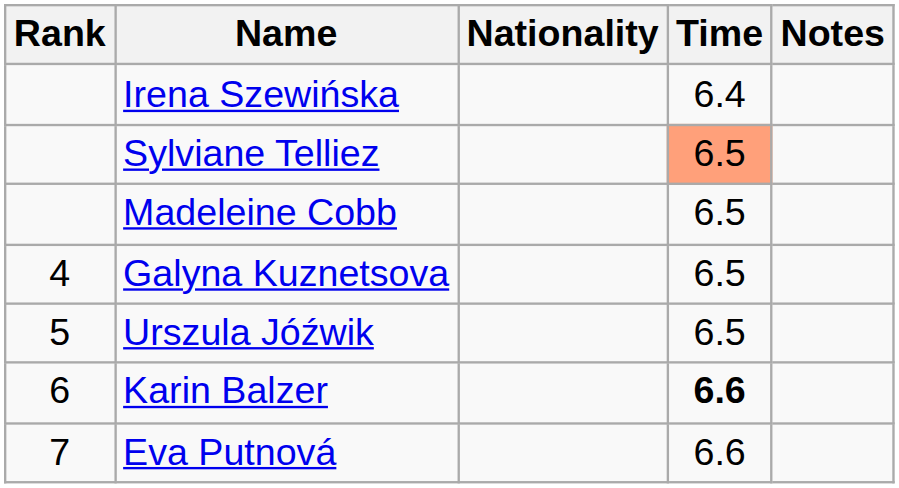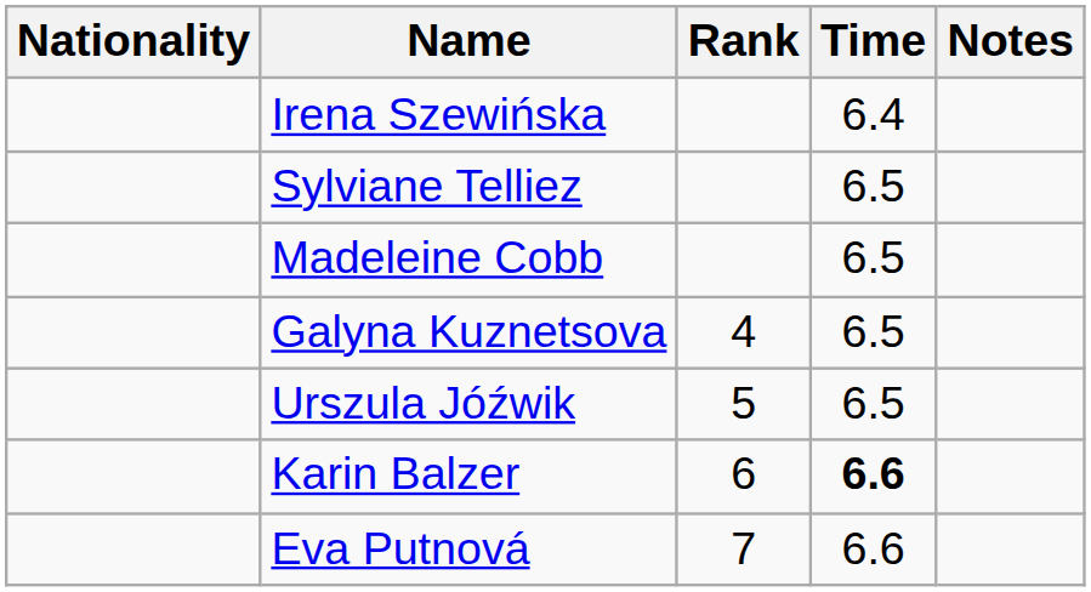columns swapped: Rank <-> Nationality
Sylviane Telliez | Time: lightsalmon background -> no background
